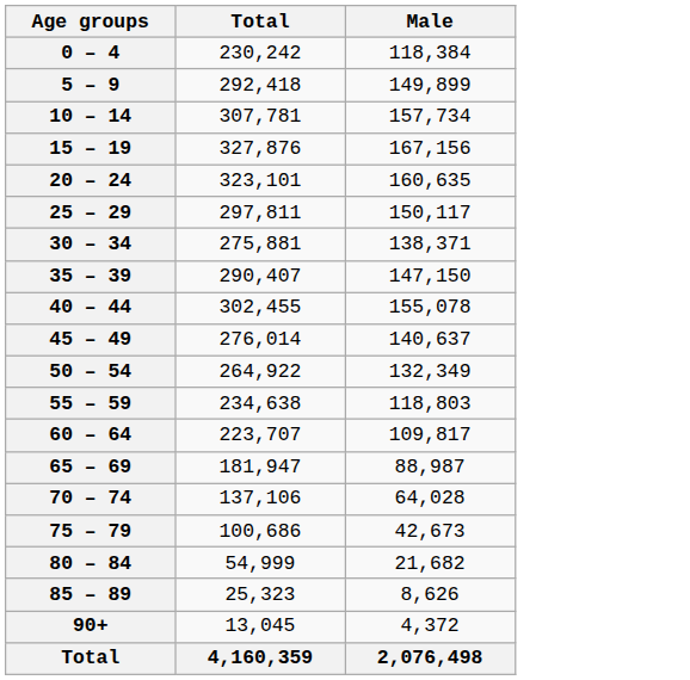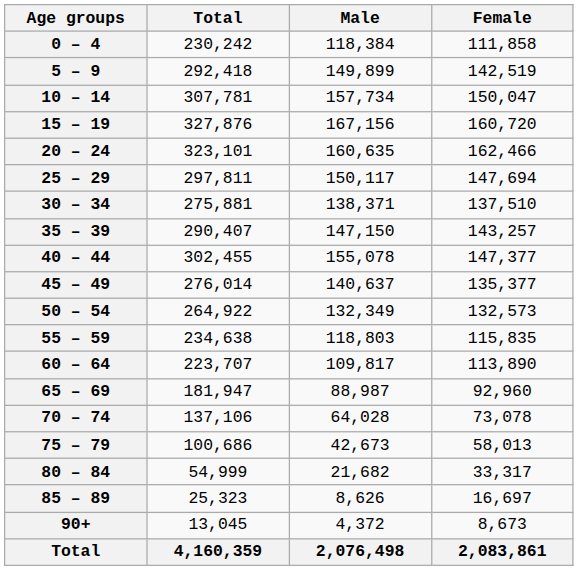+ column: Female | 111,858 | 142,519 | 150,047 | 160,720 | 162,466 | 147,694 | 137,510 | 143,257 | 147,377 | 135,377 | 132,573 | 115,835 | 113,890 | 92,960 | 73,078 | 58,013 | 33,317 | 16,697 | 8,673 | 2,083,861
